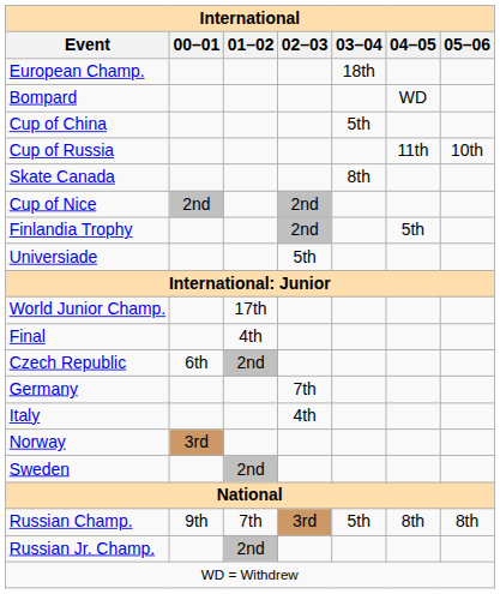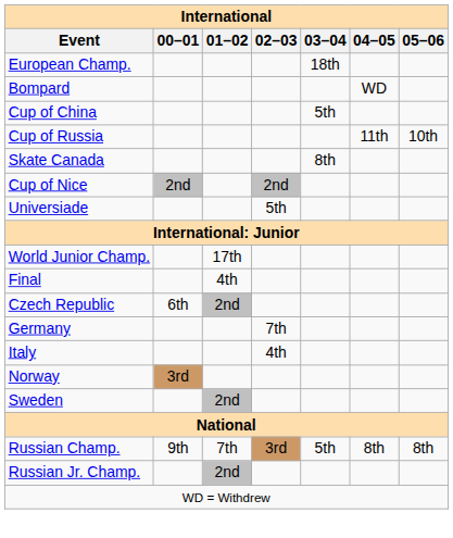- row: Finlandia Trophy | 2nd | 5th
